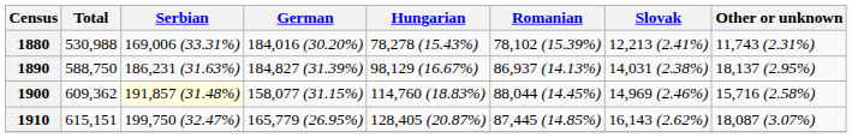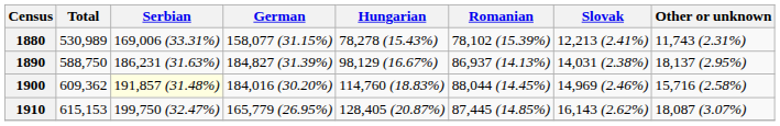1880 | Total: 530,988 -> 530,989
1880 | German: 184,016 (30.20%) -> 158,077 (31.15%)
1900 | German: 158,077 (31.15%) -> 184,016 (30.20%)
1910 | Total: 615,151 -> 615,153
